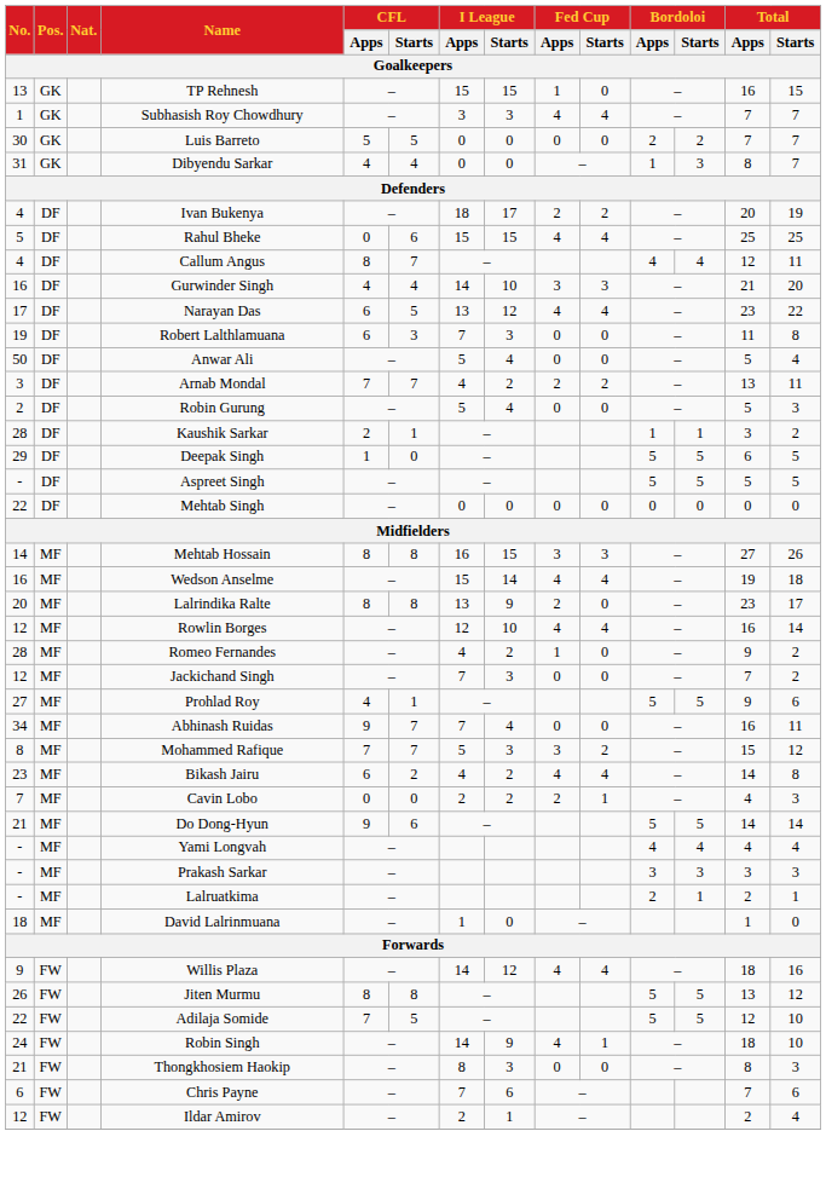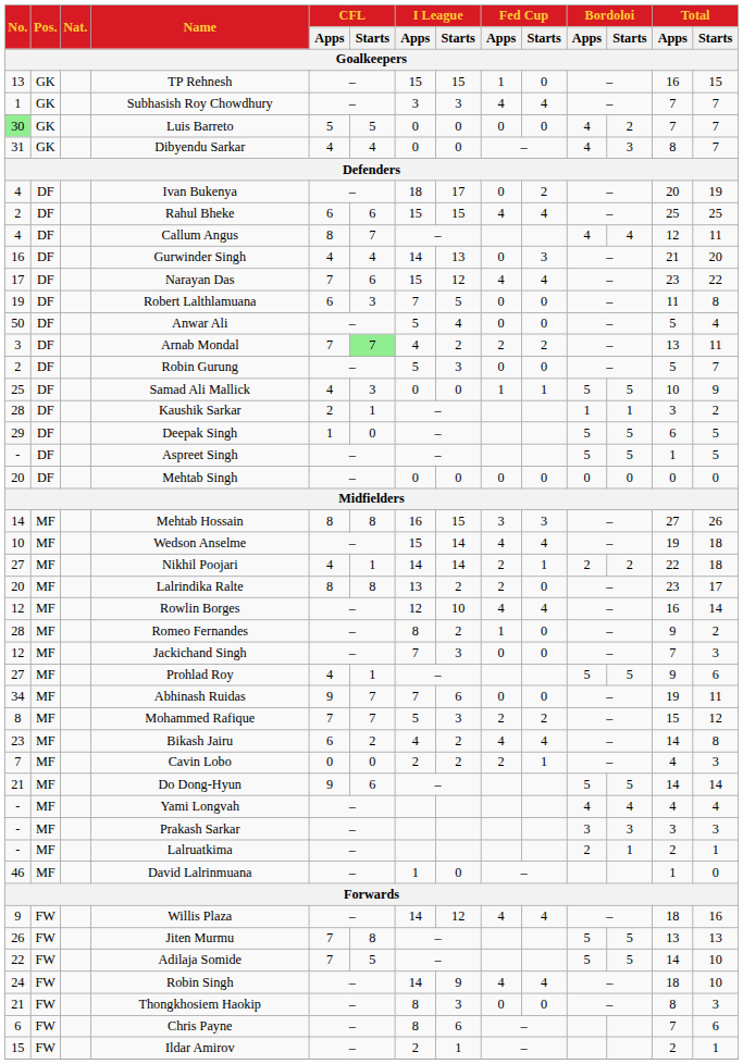Luis Barreto | No.: no background -> lightgreen background
Luis Barreto | Bordoloi / Apps: 2 -> 4
Dibyendu Sarkar | Bordoloi / Apps: 1 -> 4
Ivan Bukenya | Fed Cup / Apps: 2 -> 0
Rahul Bheke | No.: 5 -> 2
Rahul Bheke | CFL / Apps: 0 -> 6
Gurwinder Singh | I League / Starts: 10 -> 13
Gurwinder Singh | Fed Cup / Apps: 3 -> 0
Narayan Das | CFL / Apps: 6 -> 7
Narayan Das | CFL / Starts: 5 -> 6
Narayan Das | I League / Apps: 13 -> 15
Robert Lalthlamuana | I League / Starts: 3 -> 5
Arnab Mondal | CFL / Starts: no background -> lightgreen background
Robin Gurung | I League / Starts: 4 -> 3
Robin Gurung | Total / Starts: 3 -> 7
+ row: 25 | DF | Samad Ali Mallick | 4 | 3 | 0 | 0 | 1 | 1 | 5 | 5 | 10 | 9
Aspreet Singh | Total / Apps: 5 -> 1
Mehtab Singh | No.: 22 -> 20
Wedson Anselme | No.: 16 -> 10
+ row: 27 | MF | Nikhil Poojari | 4 | 1 | 14 | 14 | 2 | 1 | 2 | 2 | 22 | 18
Lalrindika Ralte | I League / Starts: 9 -> 2
Romeo Fernandes | I League / Apps: 4 -> 8
Jackichand Singh | Total / Starts: 2 -> 3
Abhinash Ruidas | I League / Starts: 4 -> 6
Abhinash Ruidas | Total / Apps: 16 -> 19
Mohammed Rafique | Fed Cup / Apps: 3 -> 2
David Lalrinmuana | No.: 18 -> 46
Jiten Murmu | CFL / Apps: 8 -> 7
Jiten Murmu | Total / Starts: 12 -> 13
Adilaja Somide | Total / Apps: 12 -> 14
Robin Singh | Fed Cup / Starts: 1 -> 4
Chris Payne | I League / Apps: 7 -> 8
Ildar Amirov | No.: 12 -> 15
Ildar Amirov | Total / Starts: 4 -> 1
